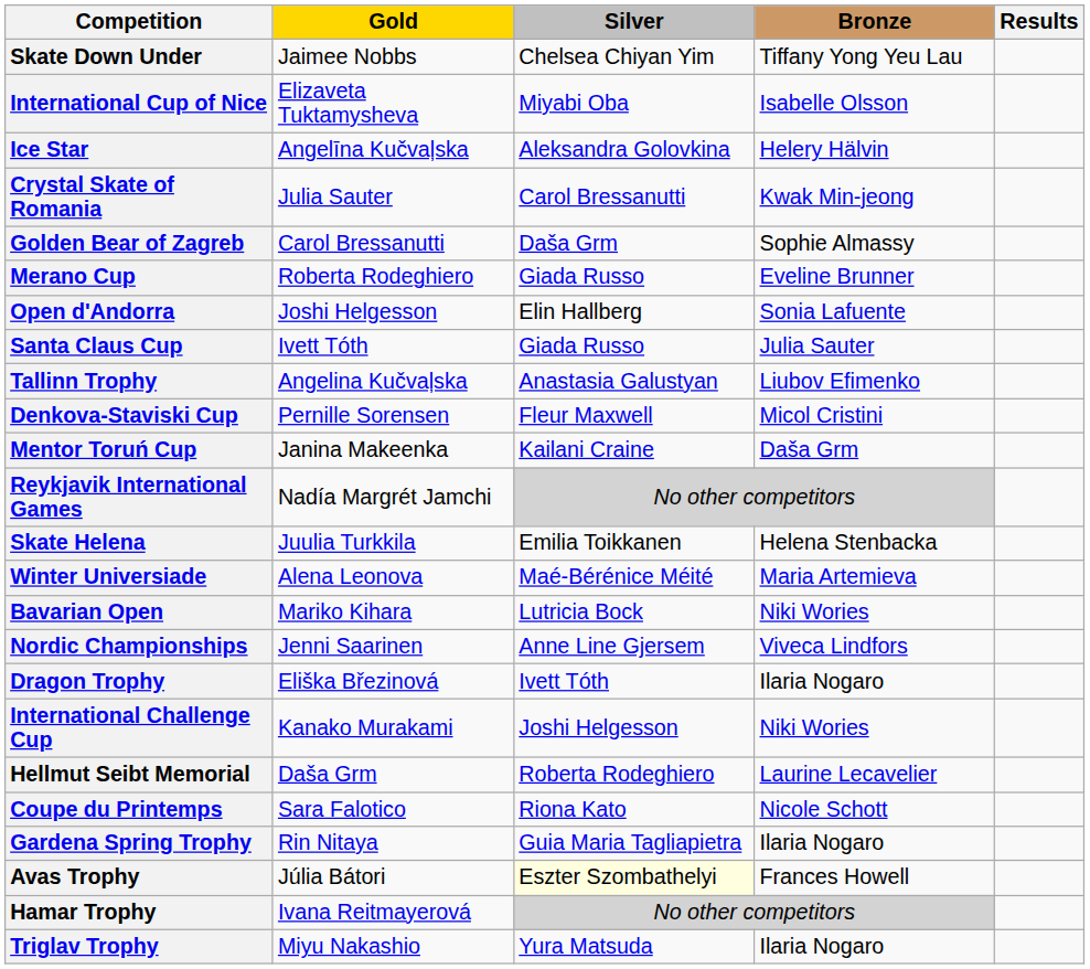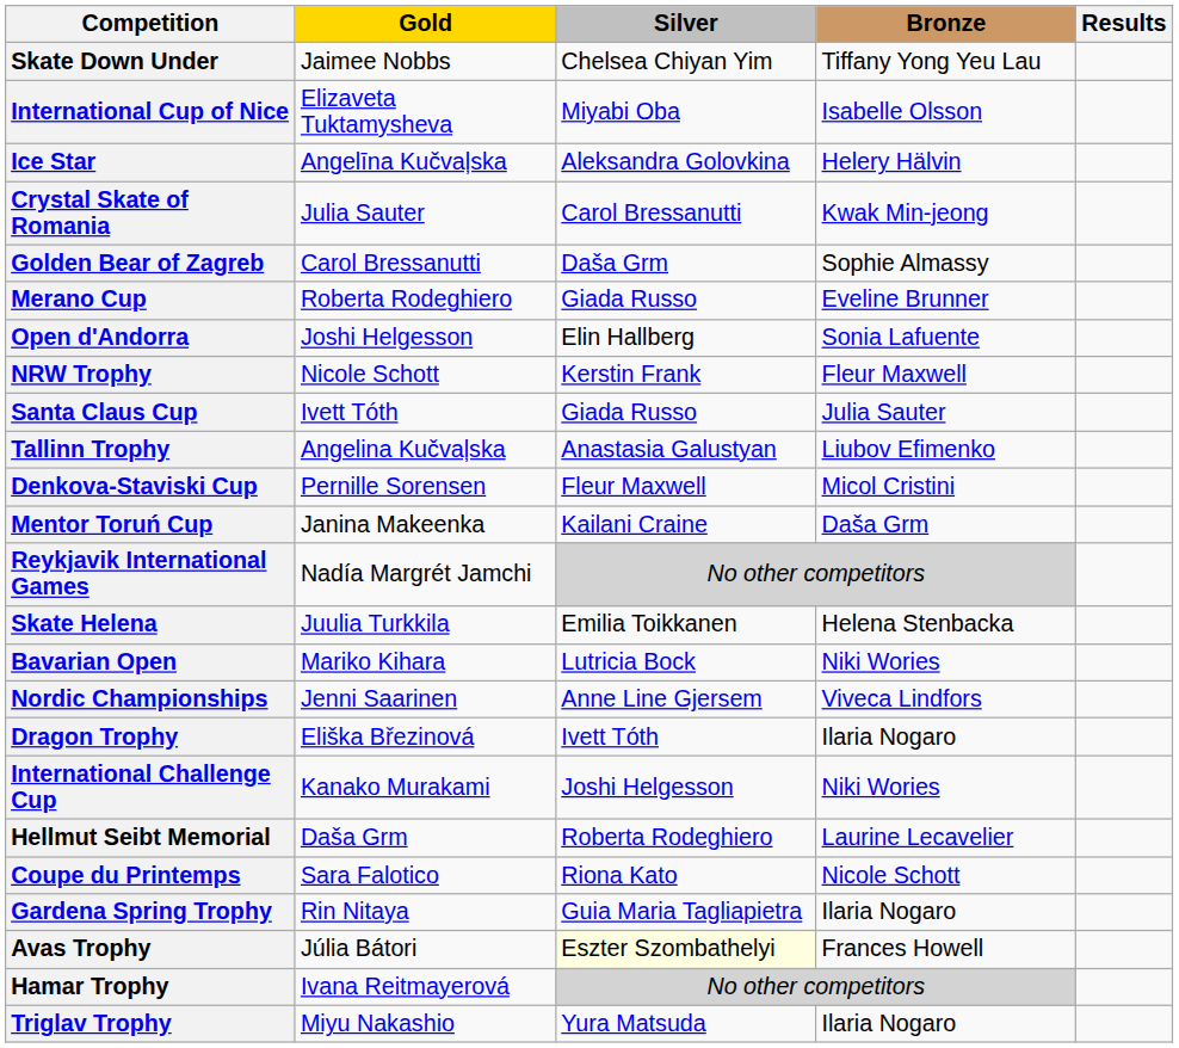+ row: NRW Trophy | Nicole Schott | Kerstin Frank | Fleur Maxwell
- row: Winter Universiade | Alena Leonova | Maé-Bérénice Méité | Maria Artemieva
